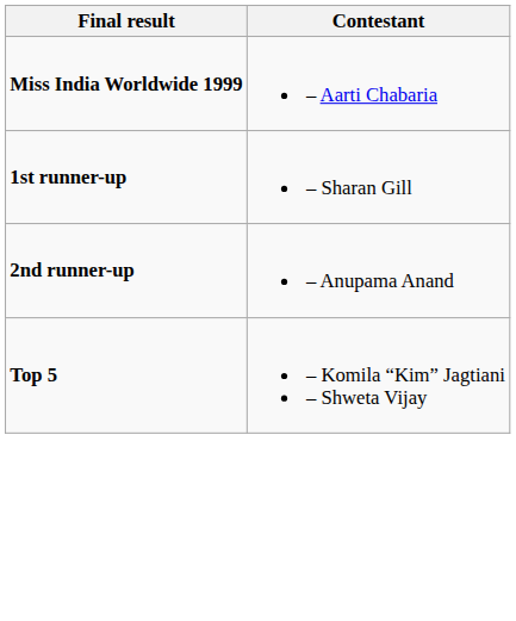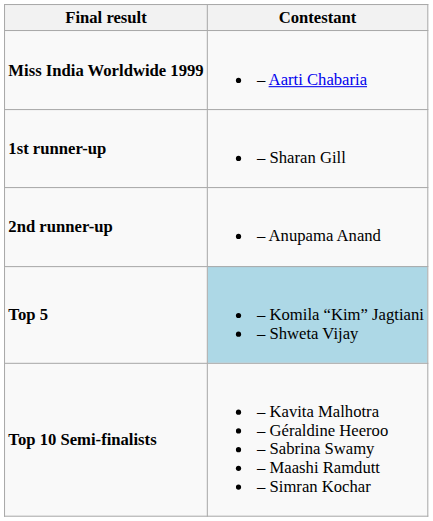Top 5 | Contestant: no background -> lightblue background
+ row: Top 10 Semi-finalists | – Kavita Malhotra – Géraldine Heeroo – Sabrina Swamy – Maashi Ramdutt – Simran Kochar
